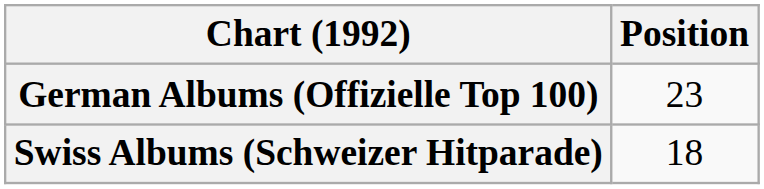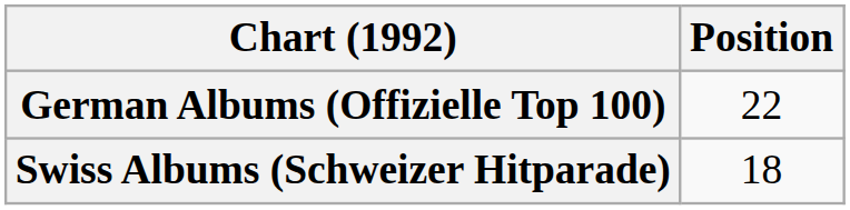German Albums (Offizielle Top 100) | Position: 23 -> 22
